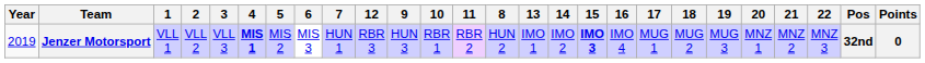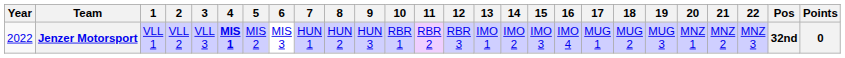columns swapped: 8 <-> 12
Jenzer Motorsport | Year: 2019 -> 2022
Jenzer Motorsport | 15: bold -> normal
